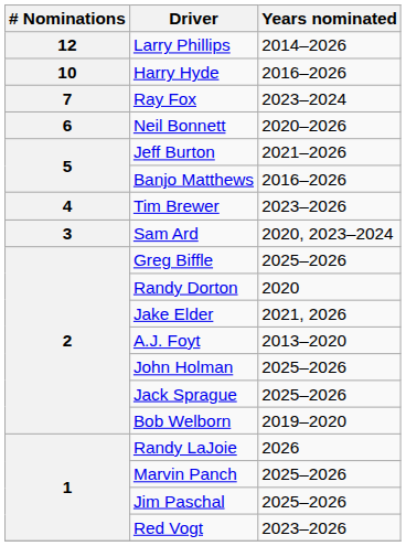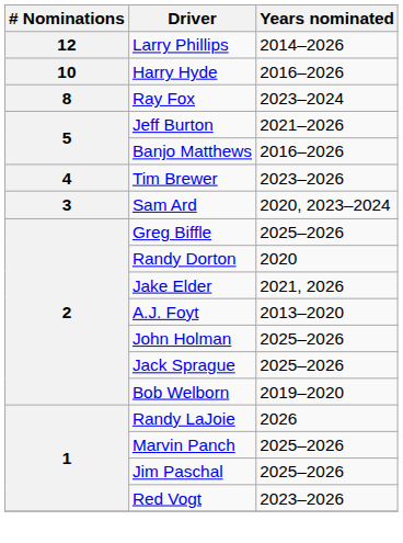Ray Fox | # Nominations: 7 -> 8
- row: 6 | Neil Bonnett | 2020–2026
